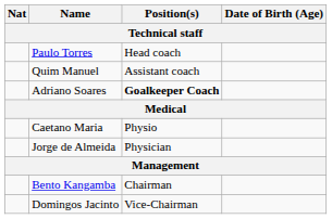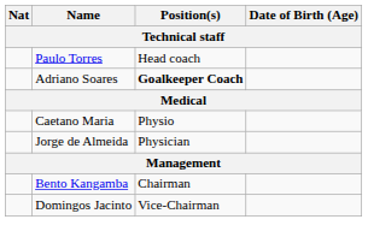- row: Quim Manuel | Assistant coach
